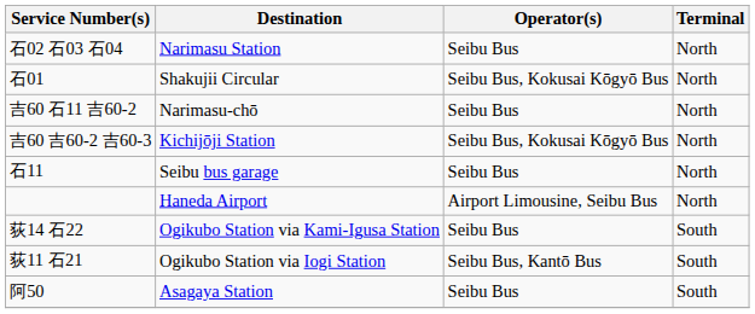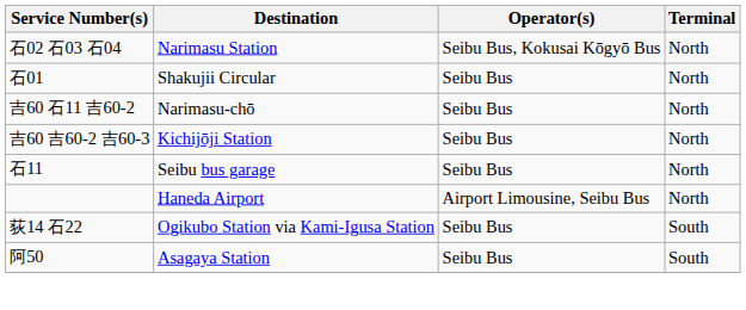石02 石03 石04 | Operator(s): Seibu Bus -> Seibu Bus, Kokusai Kōgyō Bus
石01 | Operator(s): Seibu Bus, Kokusai Kōgyō Bus -> Seibu Bus
吉60 吉60-2 吉60-3 | Operator(s): Seibu Bus, Kokusai Kōgyō Bus -> Seibu Bus
- row: 荻11 石21 | Ogikubo Station via Iogi Station | Seibu Bus, Kantō Bus | South
